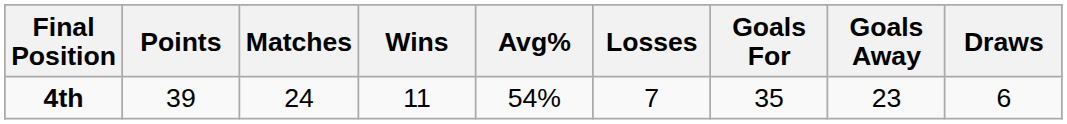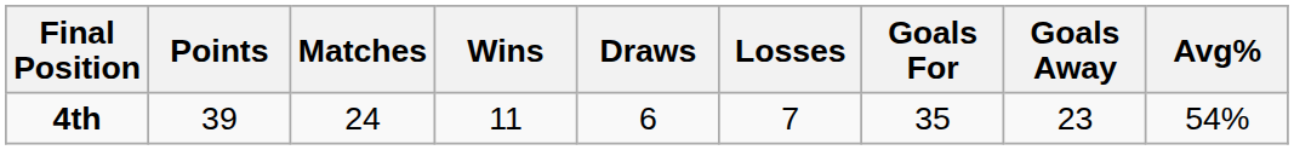columns swapped: Draws <-> Avg%
